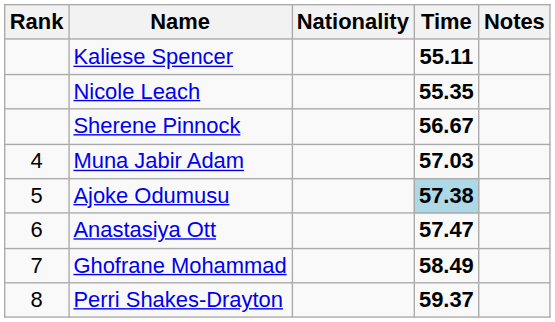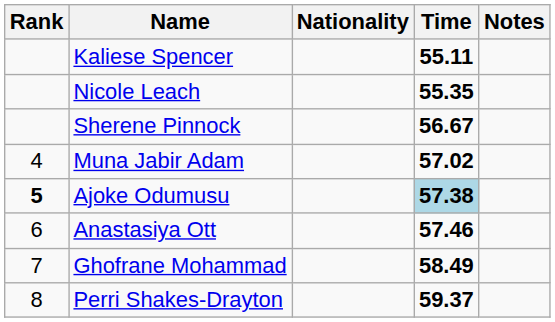Muna Jabir Adam | Time: 57.03 -> 57.02
Ajoke Odumusu | Rank: normal -> bold
Anastasiya Ott | Time: 57.47 -> 57.46
